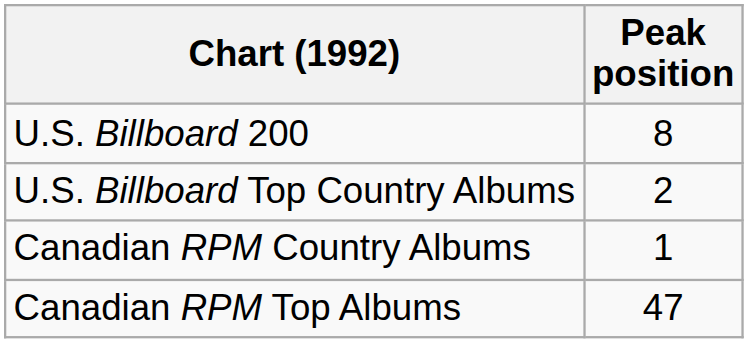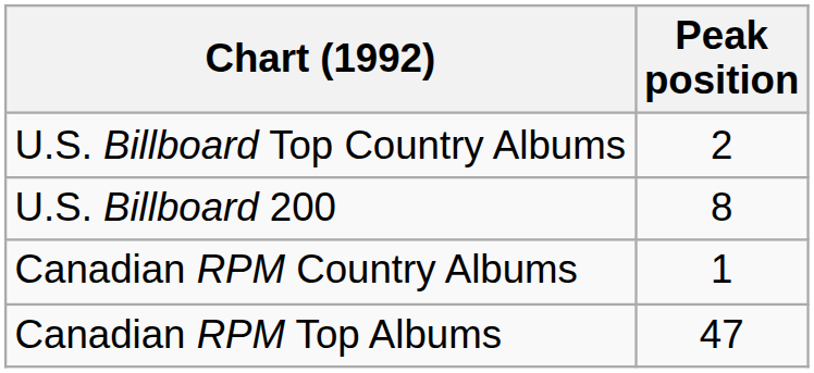rows swapped: U.S. Billboard Top Country Albums <-> U.S. Billboard 200
